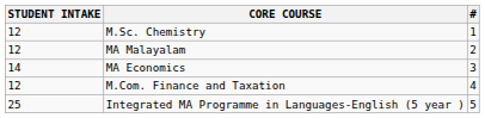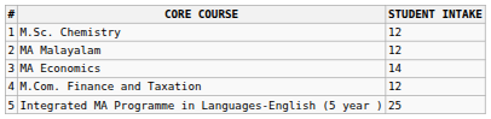columns swapped: # <-> STUDENT INTAKE
